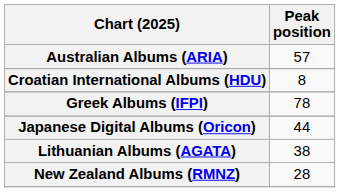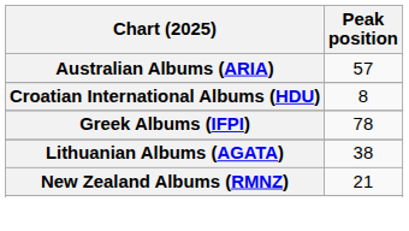- row: Japanese Digital Albums (Oricon) | 44
New Zealand Albums (RMNZ) | Peak position: 28 -> 21
